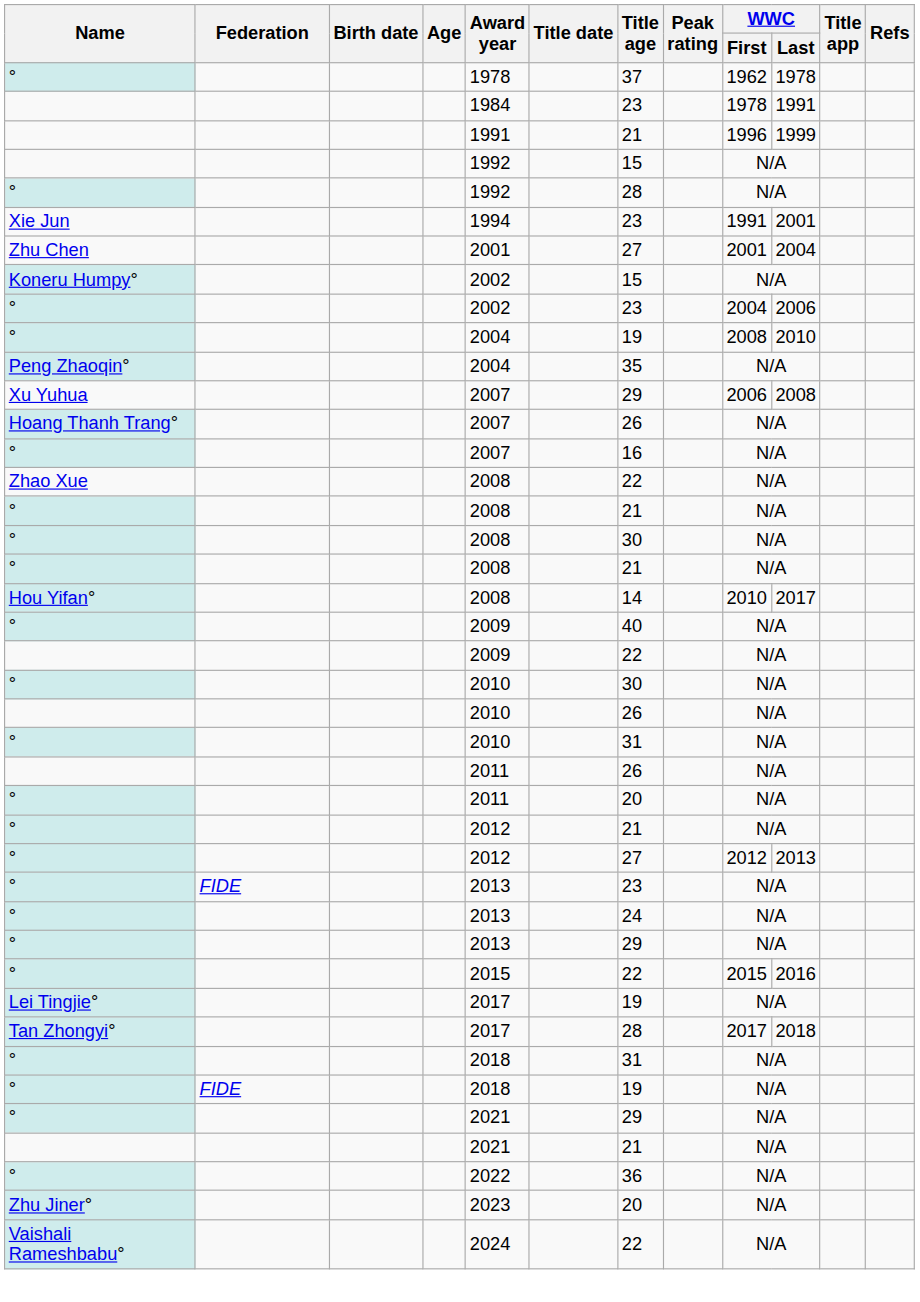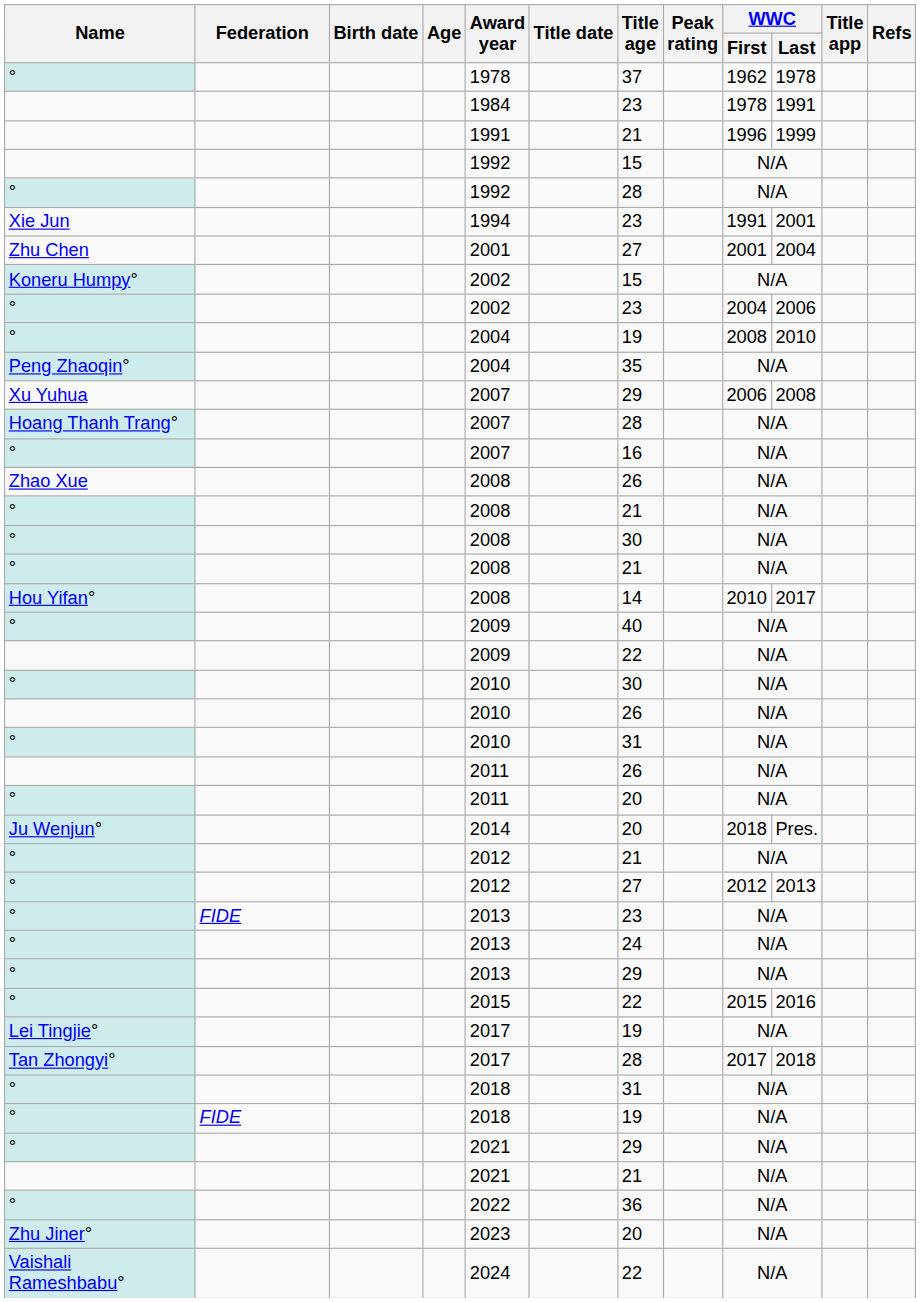Hoang Thanh Trang° | Title age: 26 -> 28
Zhao Xue | Title age: 22 -> 26
+ row: Ju Wenjun° | 2014 | 20 | 2018 | Pres.
